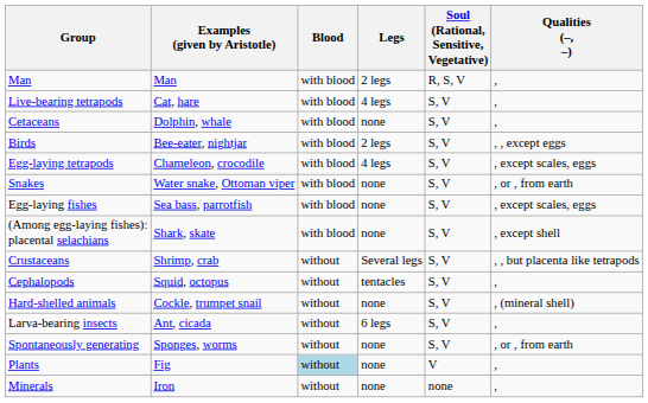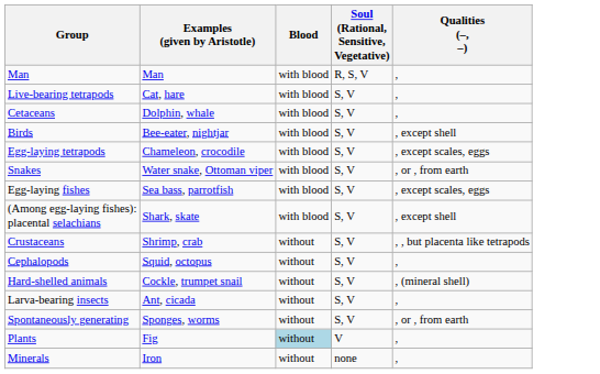- column: Legs | 2 legs | 4 legs | none | 2 legs | 4 legs | none | none | none | Several legs | tentacles | none | 6 legs | none | none | none
Birds | Qualities (–, –): , , except eggs -> , except shell
